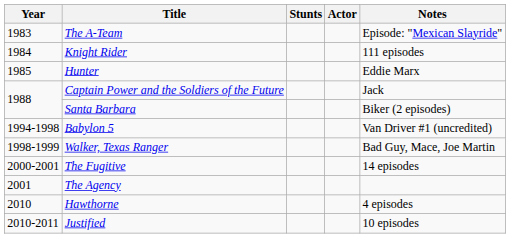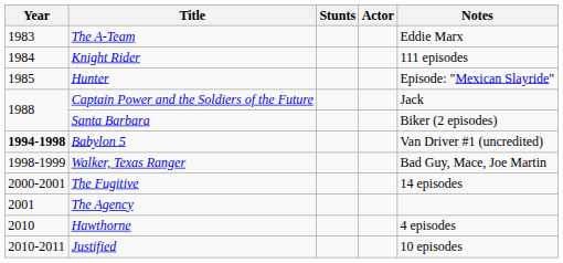The A-Team | Notes: Episode: "Mexican Slayride" -> Eddie Marx
Hunter | Notes: Eddie Marx -> Episode: "Mexican Slayride"
Babylon 5 | Year: normal -> bold
